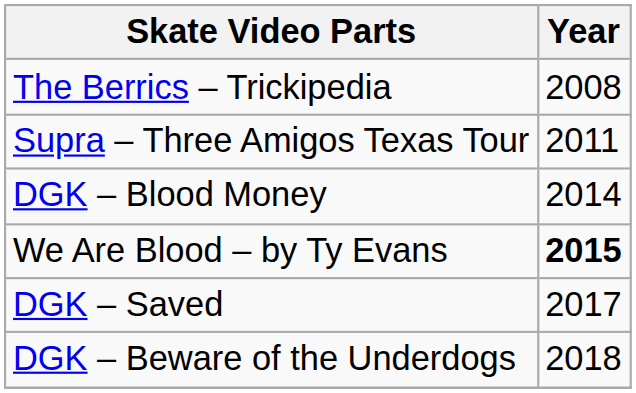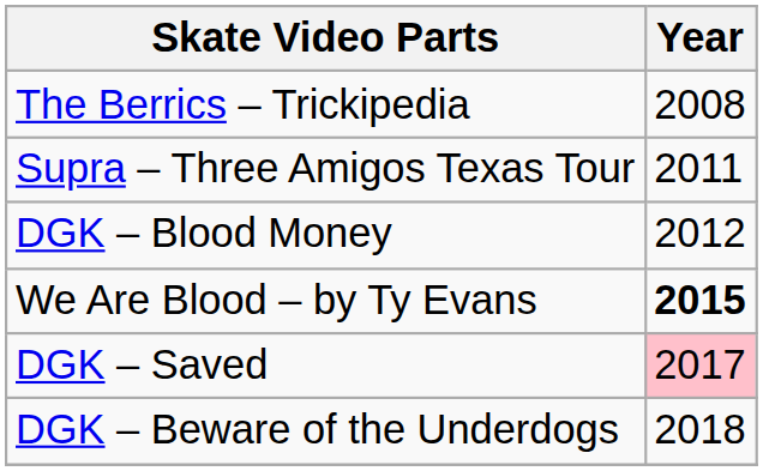DGK – Blood Money | Year: 2014 -> 2012
DGK – Saved | Year: no background -> pink background
